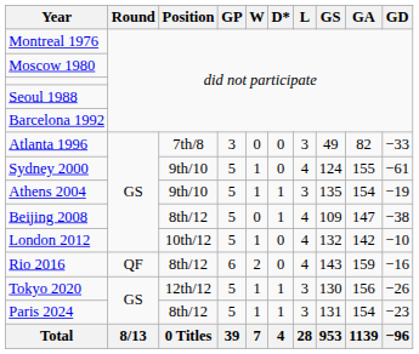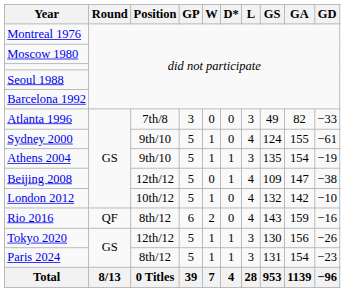Beijing 2008 | Position: 8th/12 -> 12th/12
